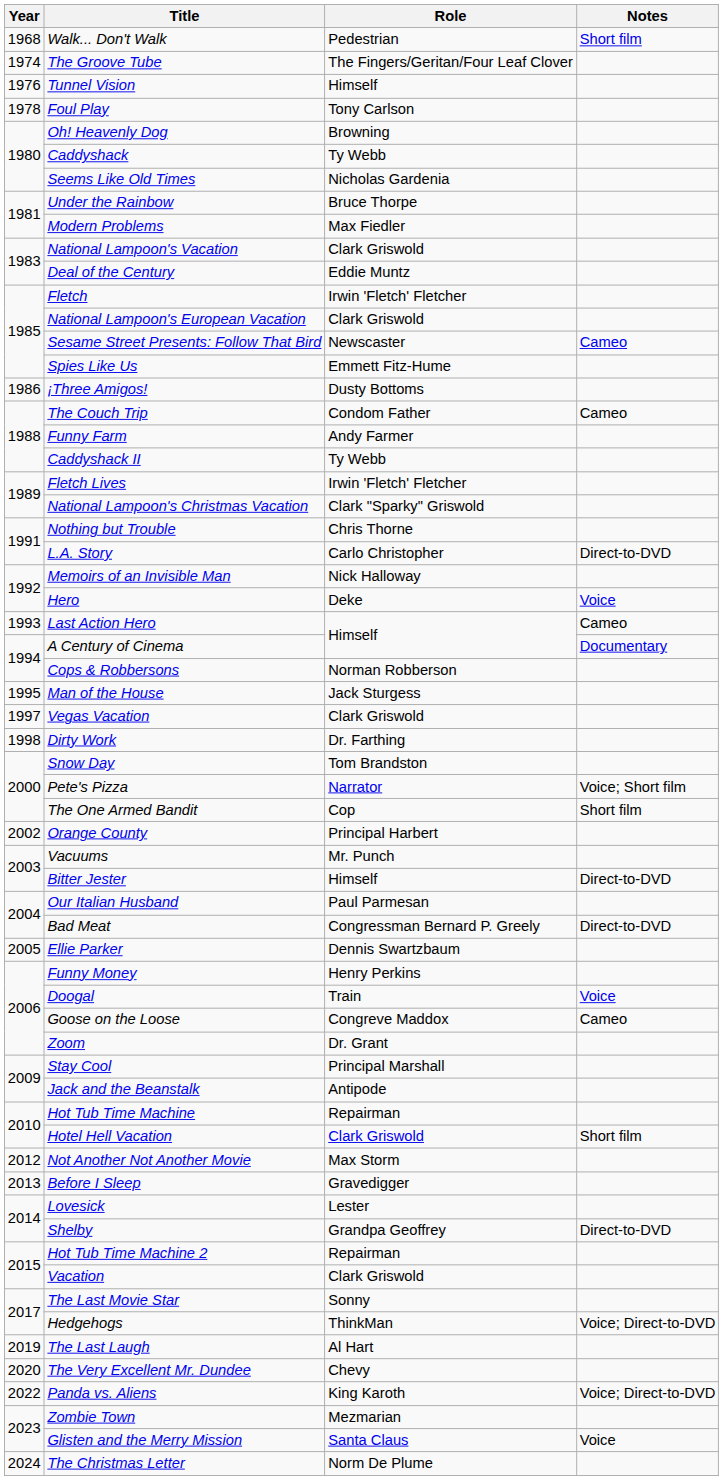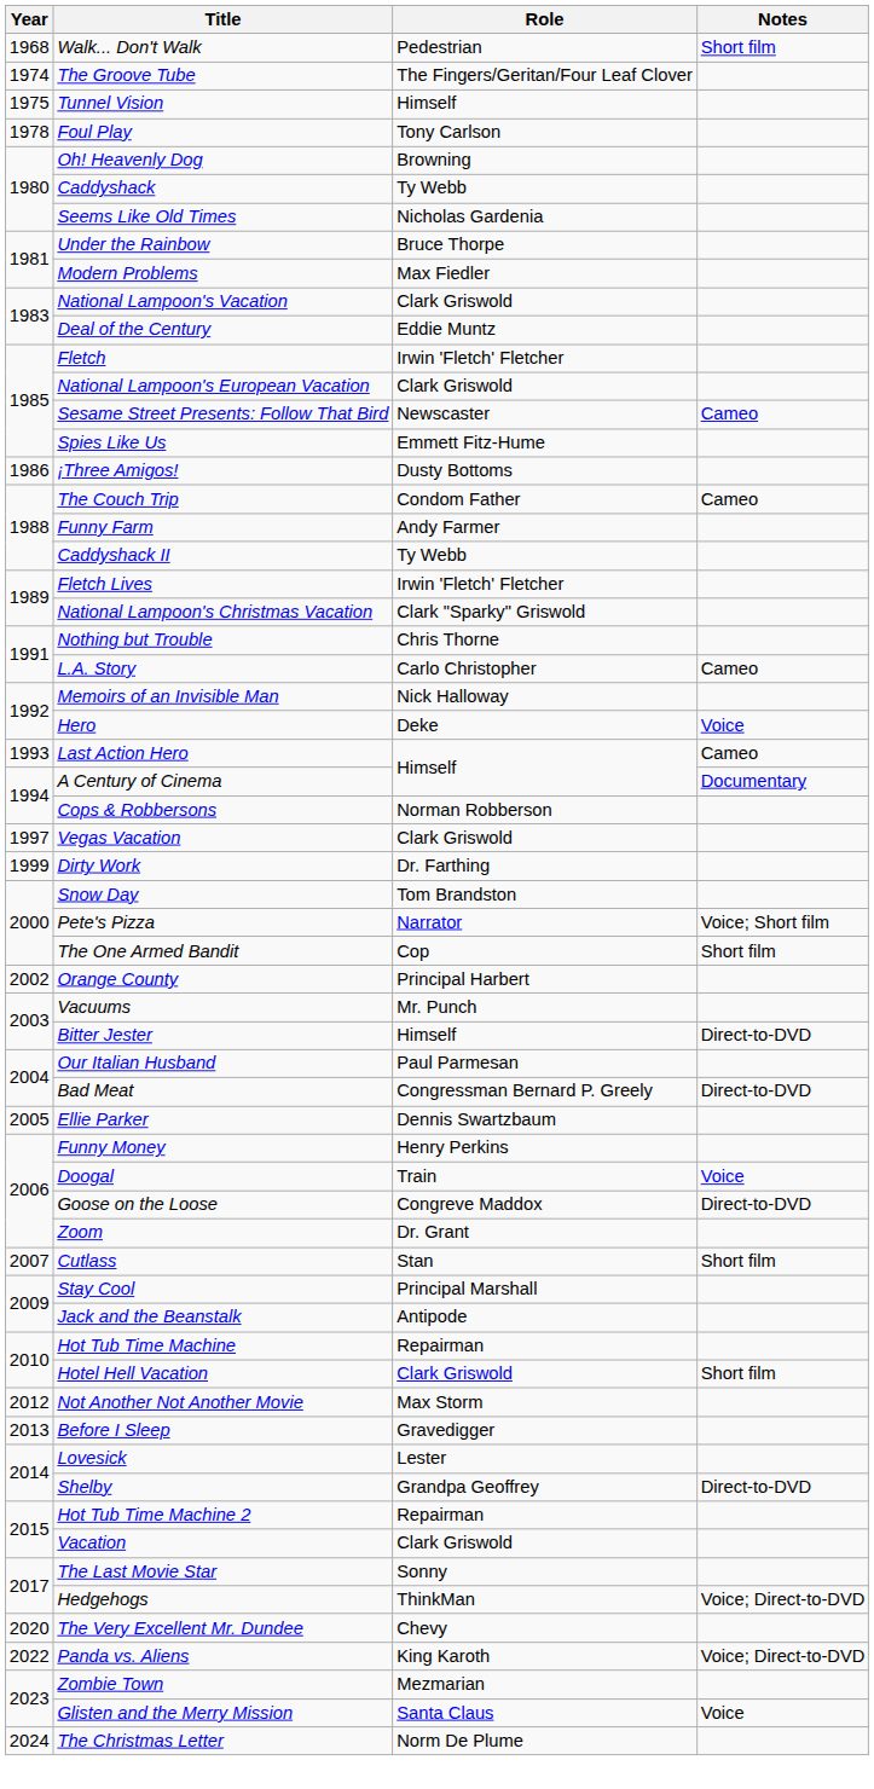Tunnel Vision | Year: 1976 -> 1975
L.A. Story | Notes: Direct-to-DVD -> Cameo
- row: 1995 | Man of the House | Jack Sturgess
Dirty Work | Year: 1998 -> 1999
Goose on the Loose | Notes: Cameo -> Direct-to-DVD
+ row: 2007 | Cutlass | Stan | Short film
- row: 2019 | The Last Laugh | Al Hart
